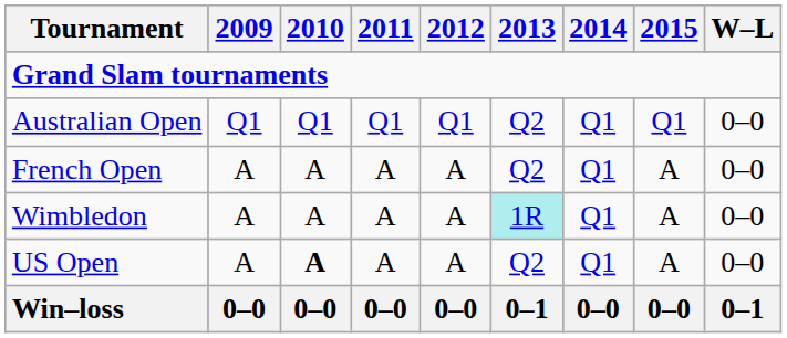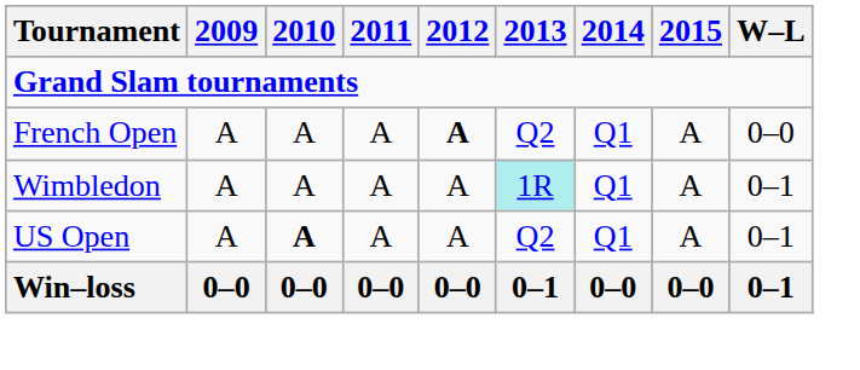- row: Australian Open | Q1 | Q1 | Q1 | Q1 | Q2 | Q1 | Q1 | 0–0
French Open | 2012: normal -> bold
Wimbledon | W–L: 0–0 -> 0–1
US Open | W–L: 0–0 -> 0–1
